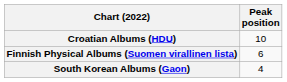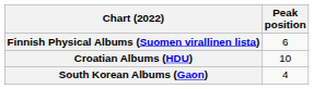rows swapped: Croatian Albums (HDU) <-> Finnish Physical Albums (Suomen virallinen lista)
